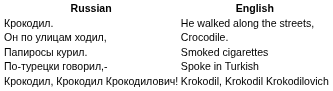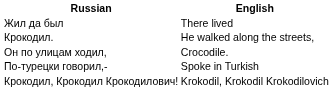+ row: Жил да был | There lived
- row: Папиросы курил. | Smoked cigarettes
